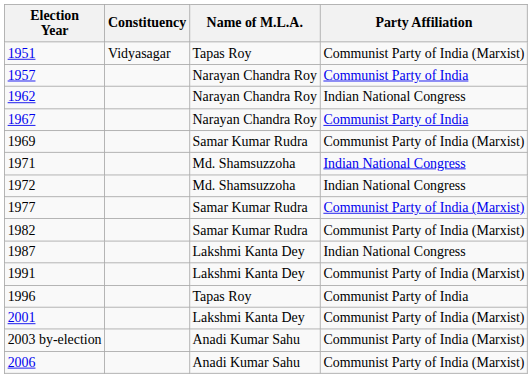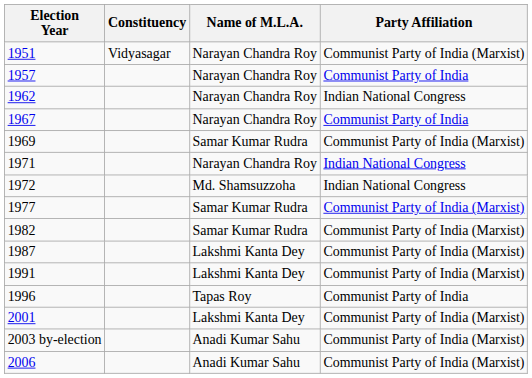1951 | Name of M.L.A.: Tapas Roy -> Narayan Chandra Roy
1971 | Name of M.L.A.: Md. Shamsuzzoha -> Narayan Chandra Roy
1987 | Party Affiliation: Indian National Congress -> Communist Party of India (Marxist)
